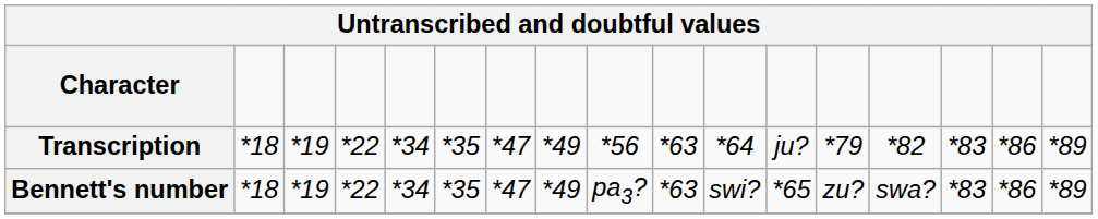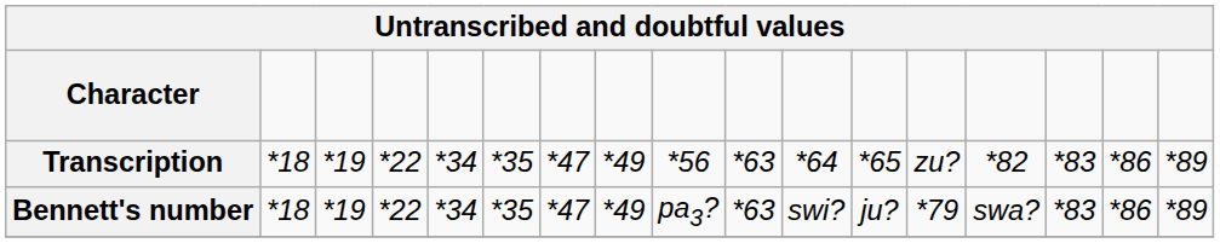Transcription | column 12: ju? -> *65
Transcription | column 13: *79 -> zu?
Bennett's number | column 12: *65 -> ju?
Bennett's number | column 13: zu? -> *79
